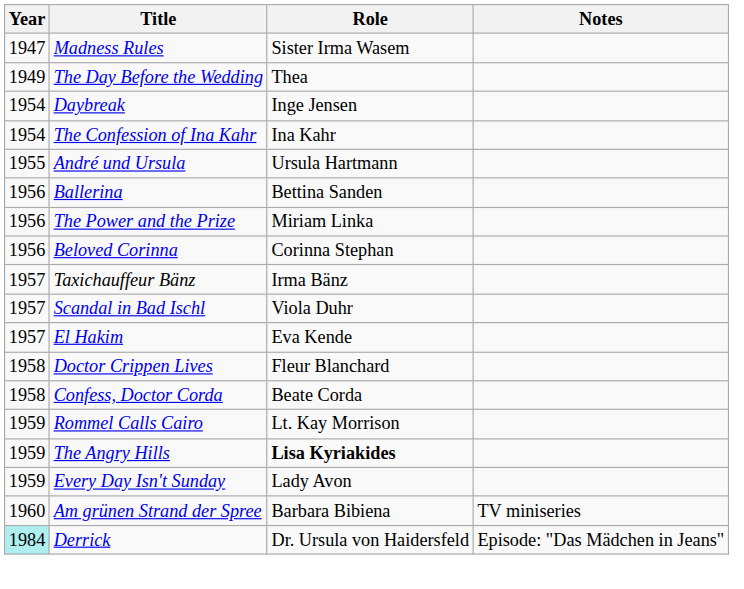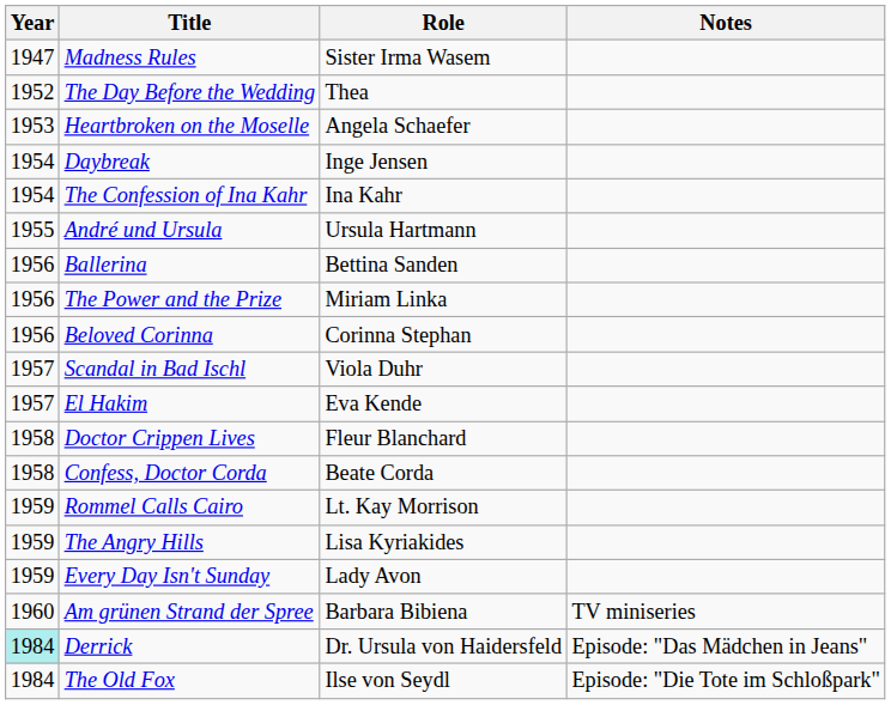The Day Before the Wedding | Year: 1949 -> 1952
+ row: 1953 | Heartbroken on the Moselle | Angela Schaefer
- row: 1957 | Taxichauffeur Bänz | Irma Bänz
The Angry Hills | Role: bold -> normal
+ row: 1984 | The Old Fox | Ilse von Seydl | Episode: "Die Tote im Schloßpark"
